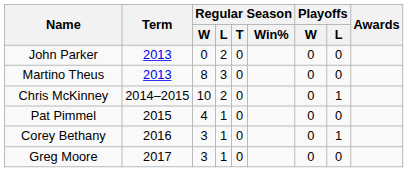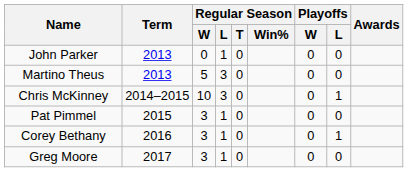John Parker | Regular Season / L: 2 -> 1
Martino Theus | Regular Season / W: 8 -> 5
Chris McKinney | Regular Season / L: 2 -> 3
Pat Pimmel | Regular Season / W: 4 -> 3
